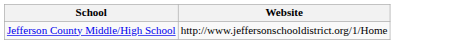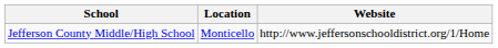+ column: Location | Monticello
